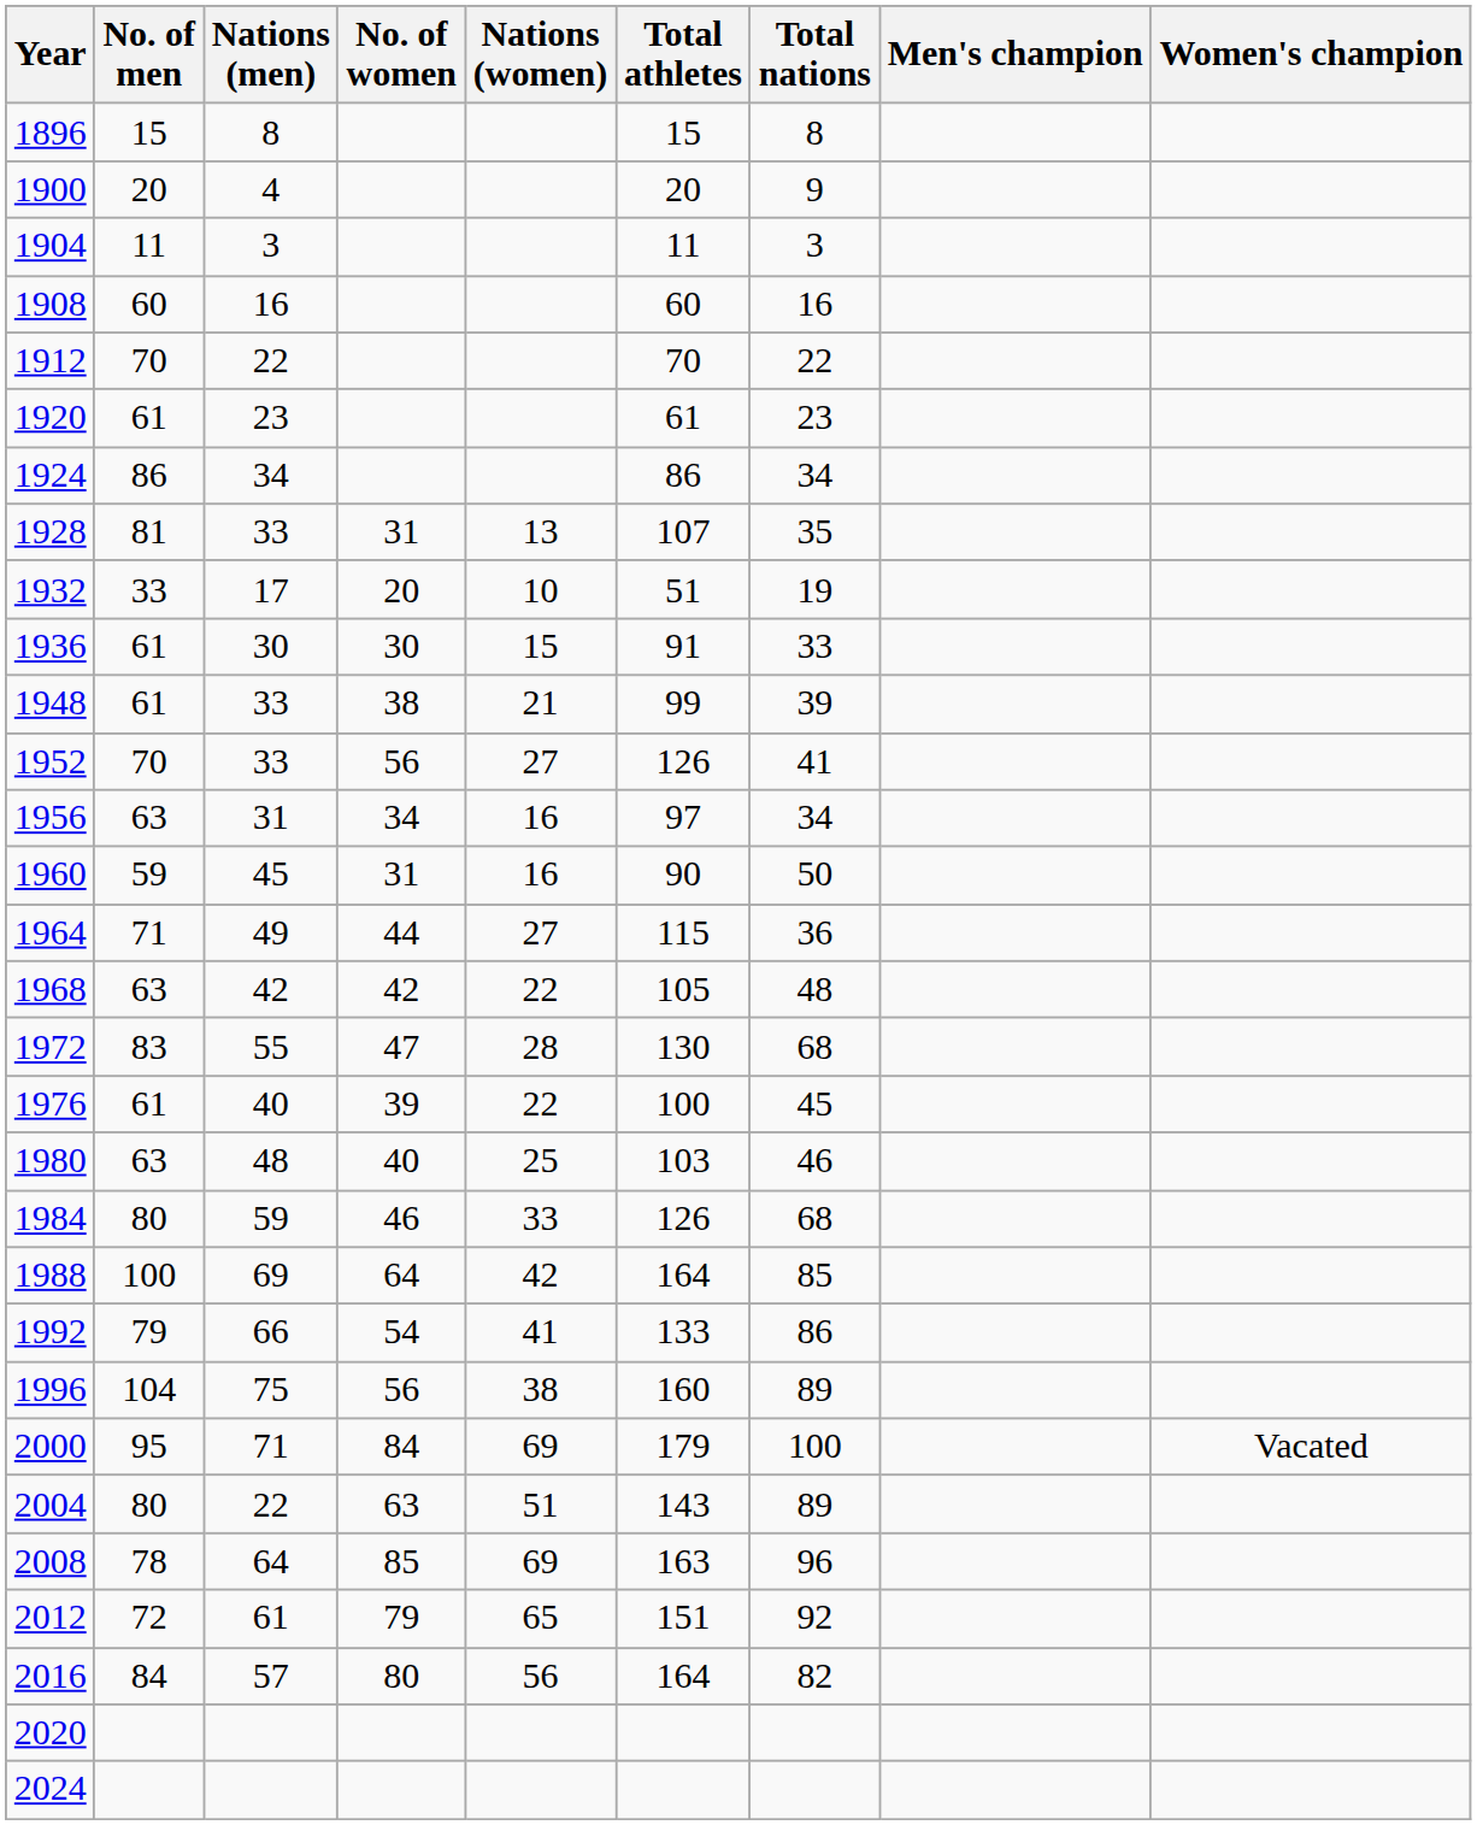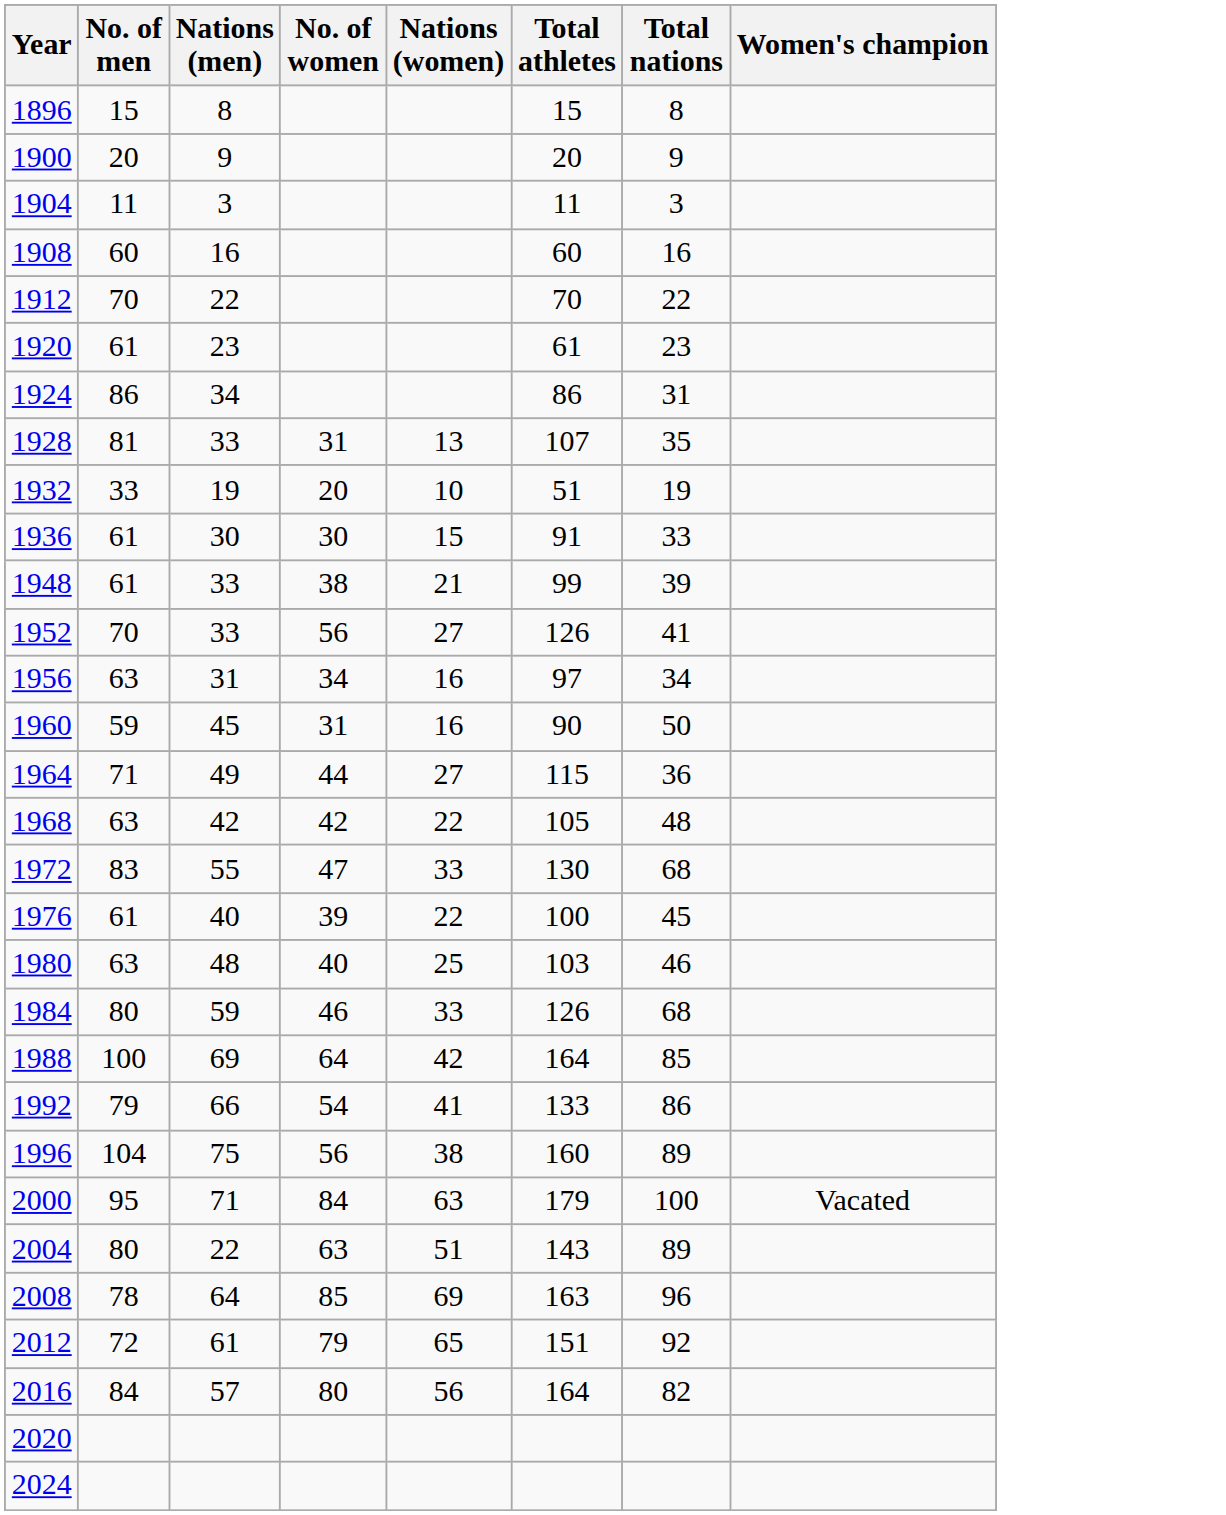- column: Men's champion
1900 | Nations (men): 4 -> 9
1924 | Total nations: 34 -> 31
1932 | Nations (men): 17 -> 19
1972 | Nations (women): 28 -> 33
2000 | Nations (women): 69 -> 63
